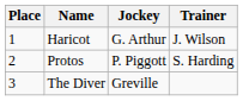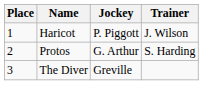Haricot | Jockey: G. Arthur -> P. Piggott
Protos | Jockey: P. Piggott -> G. Arthur
